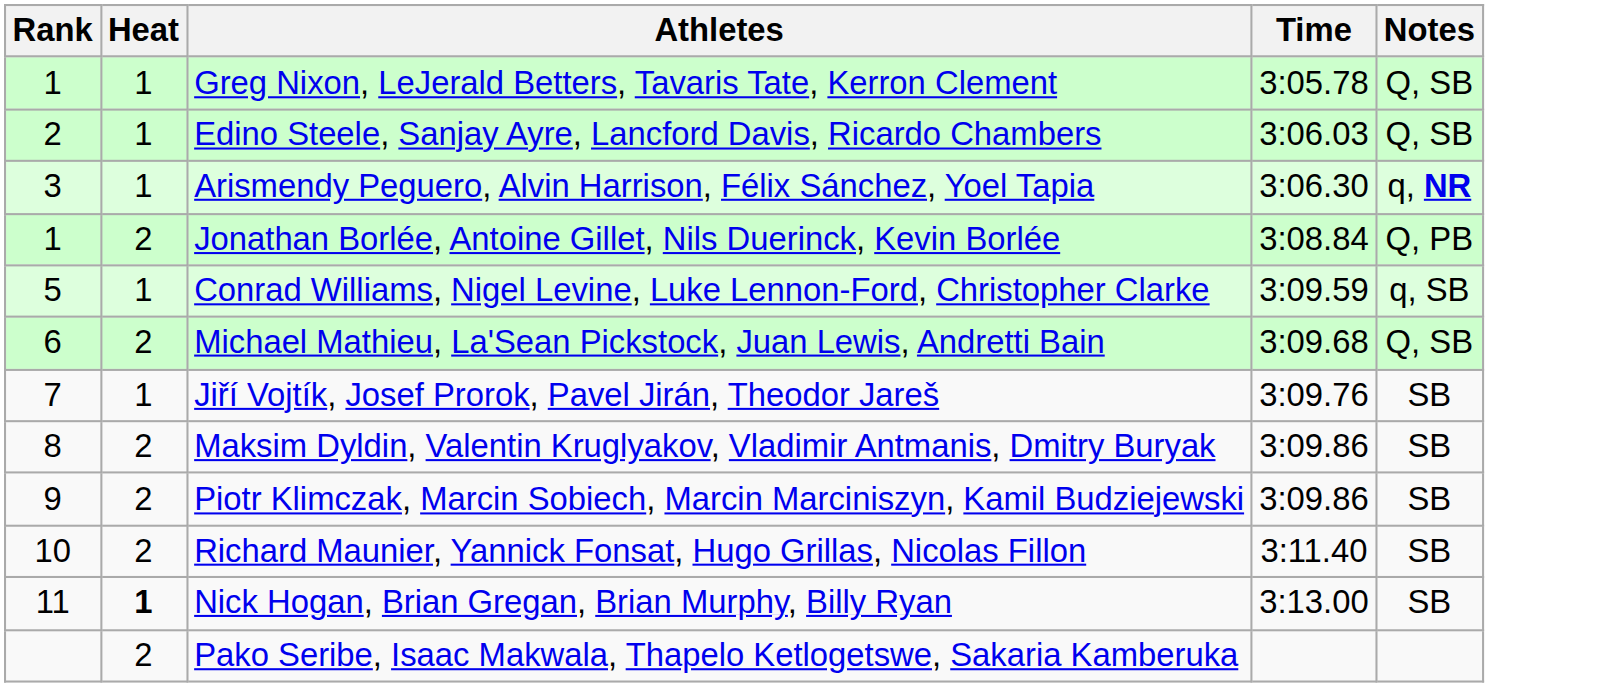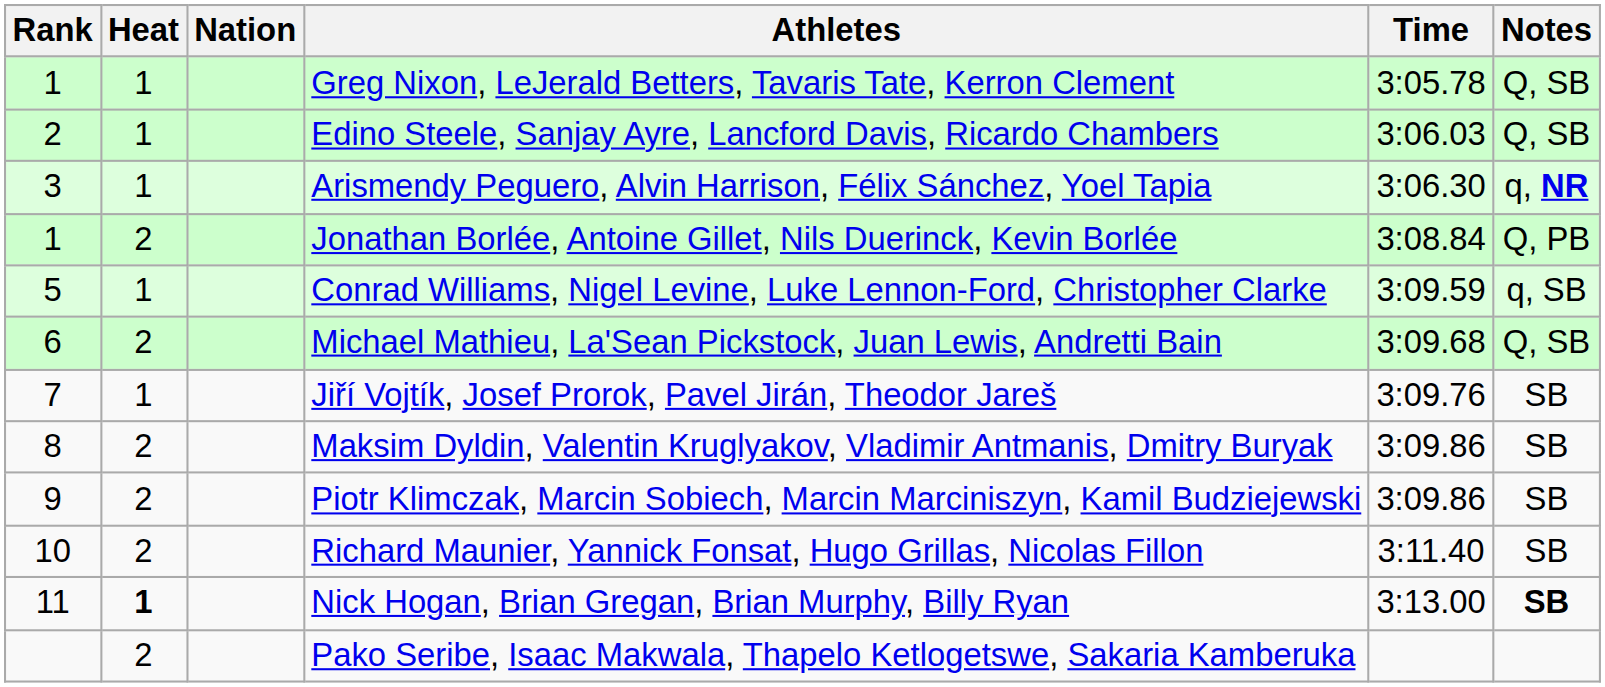+ column: Nation
Nick Hogan, Brian Gregan, Brian Murphy, Billy Ryan | Notes: normal -> bold
